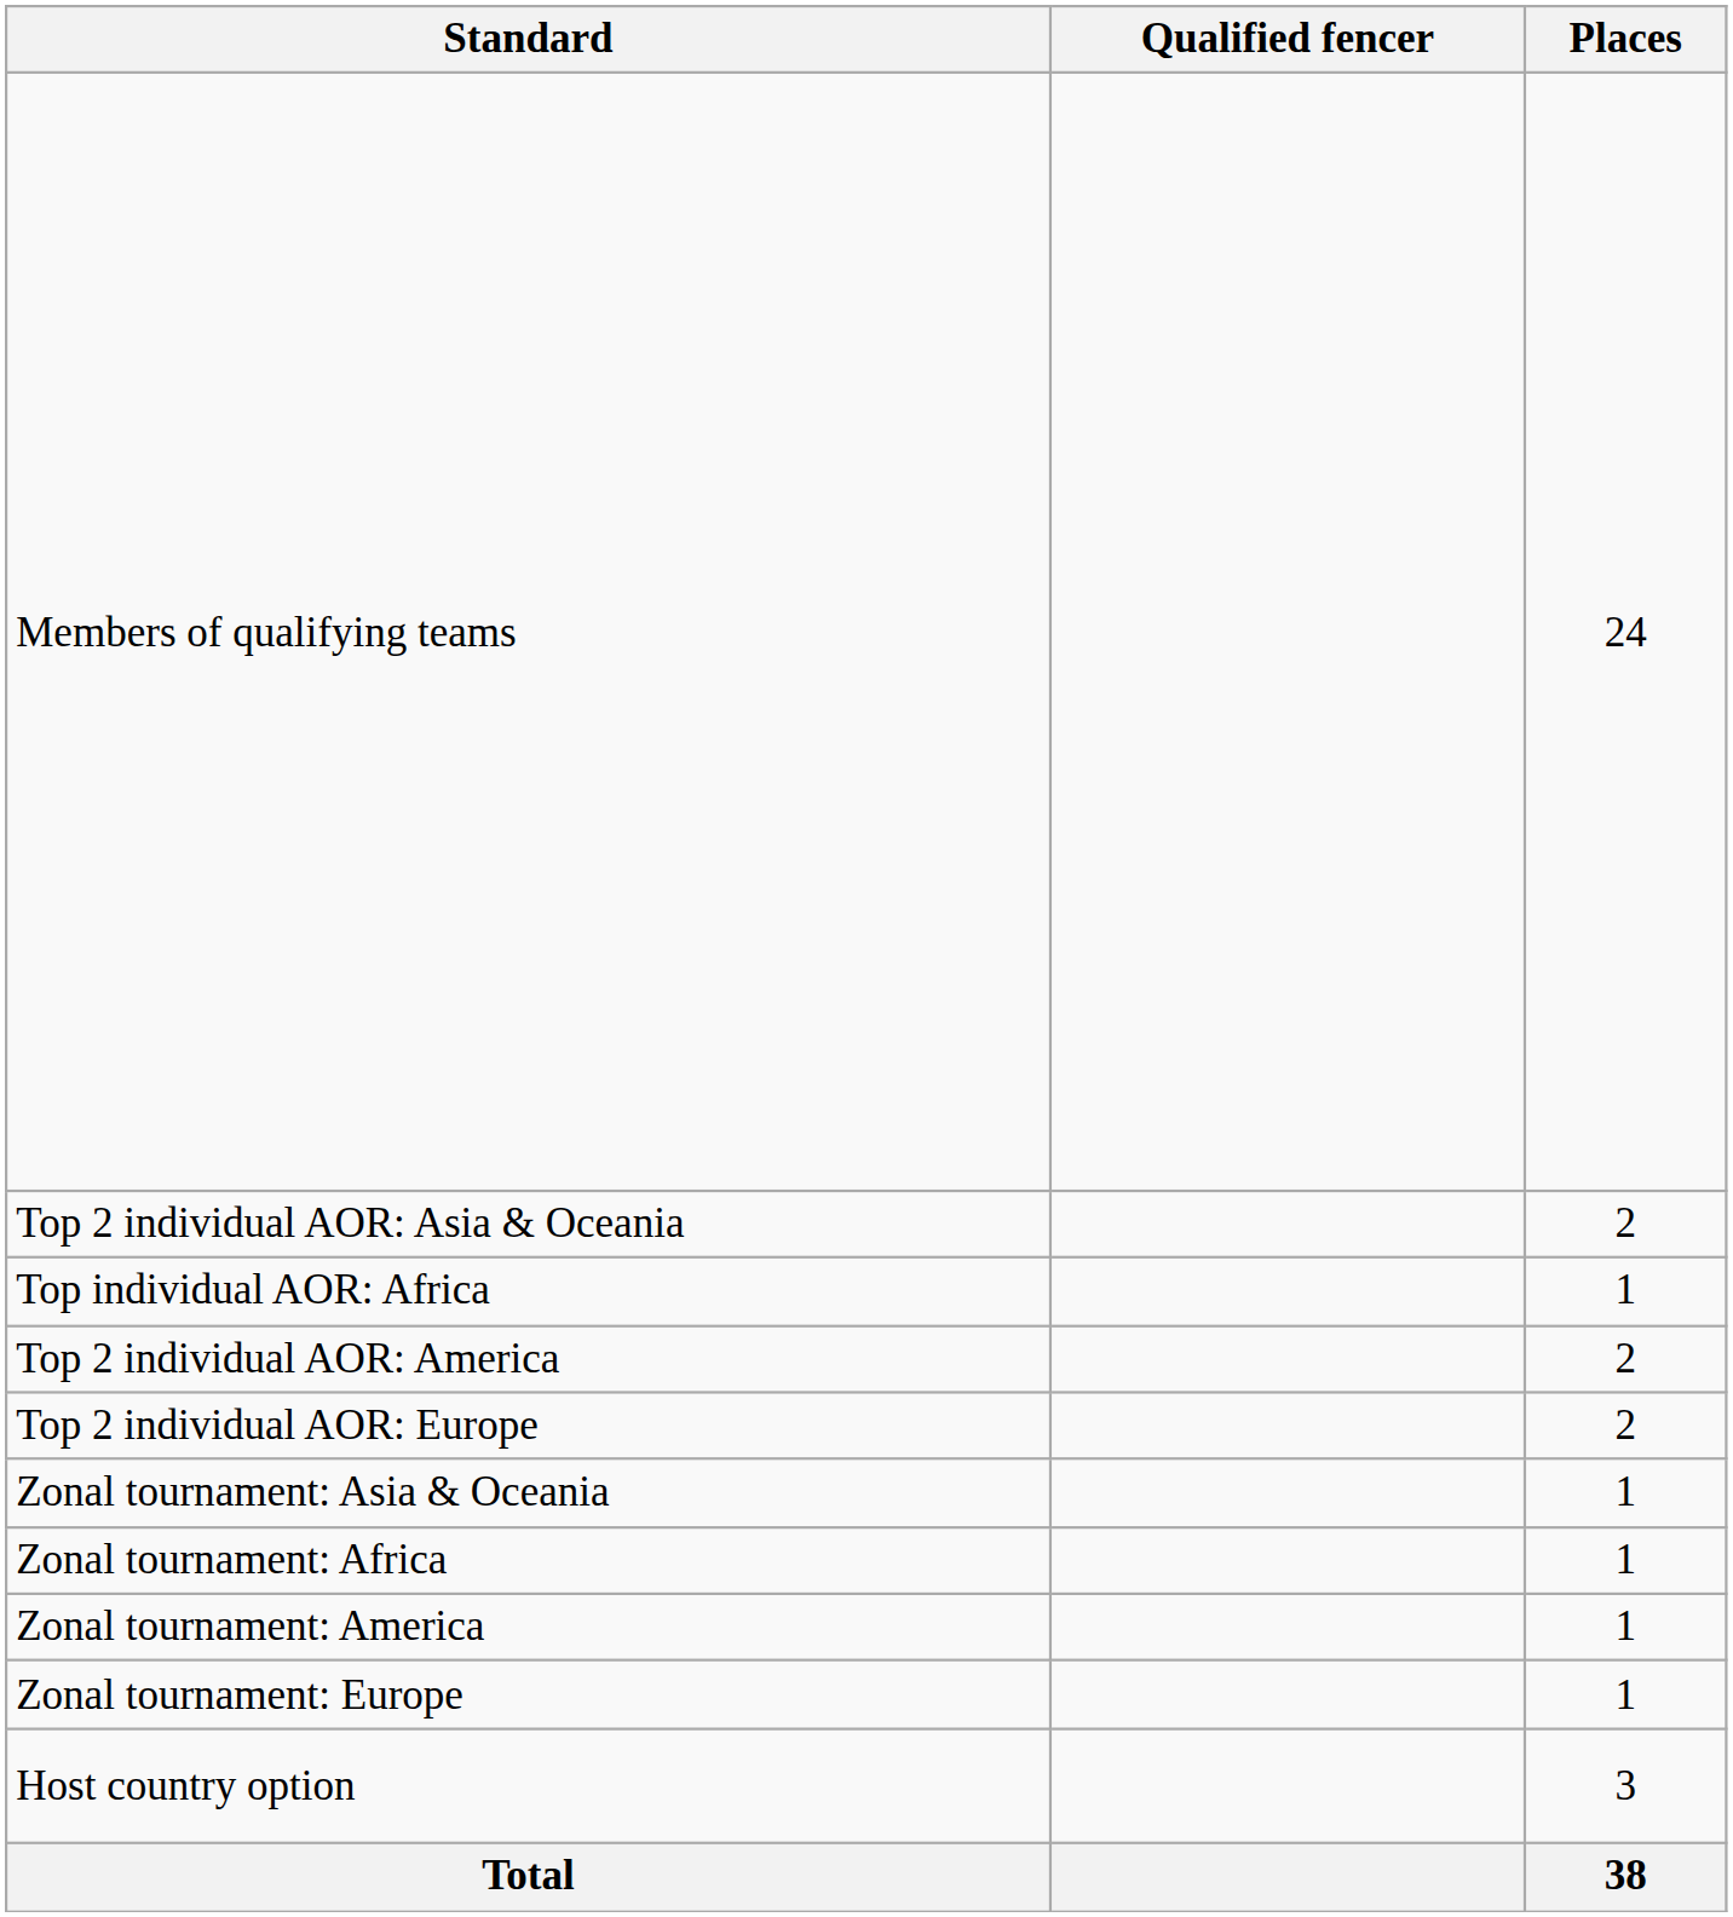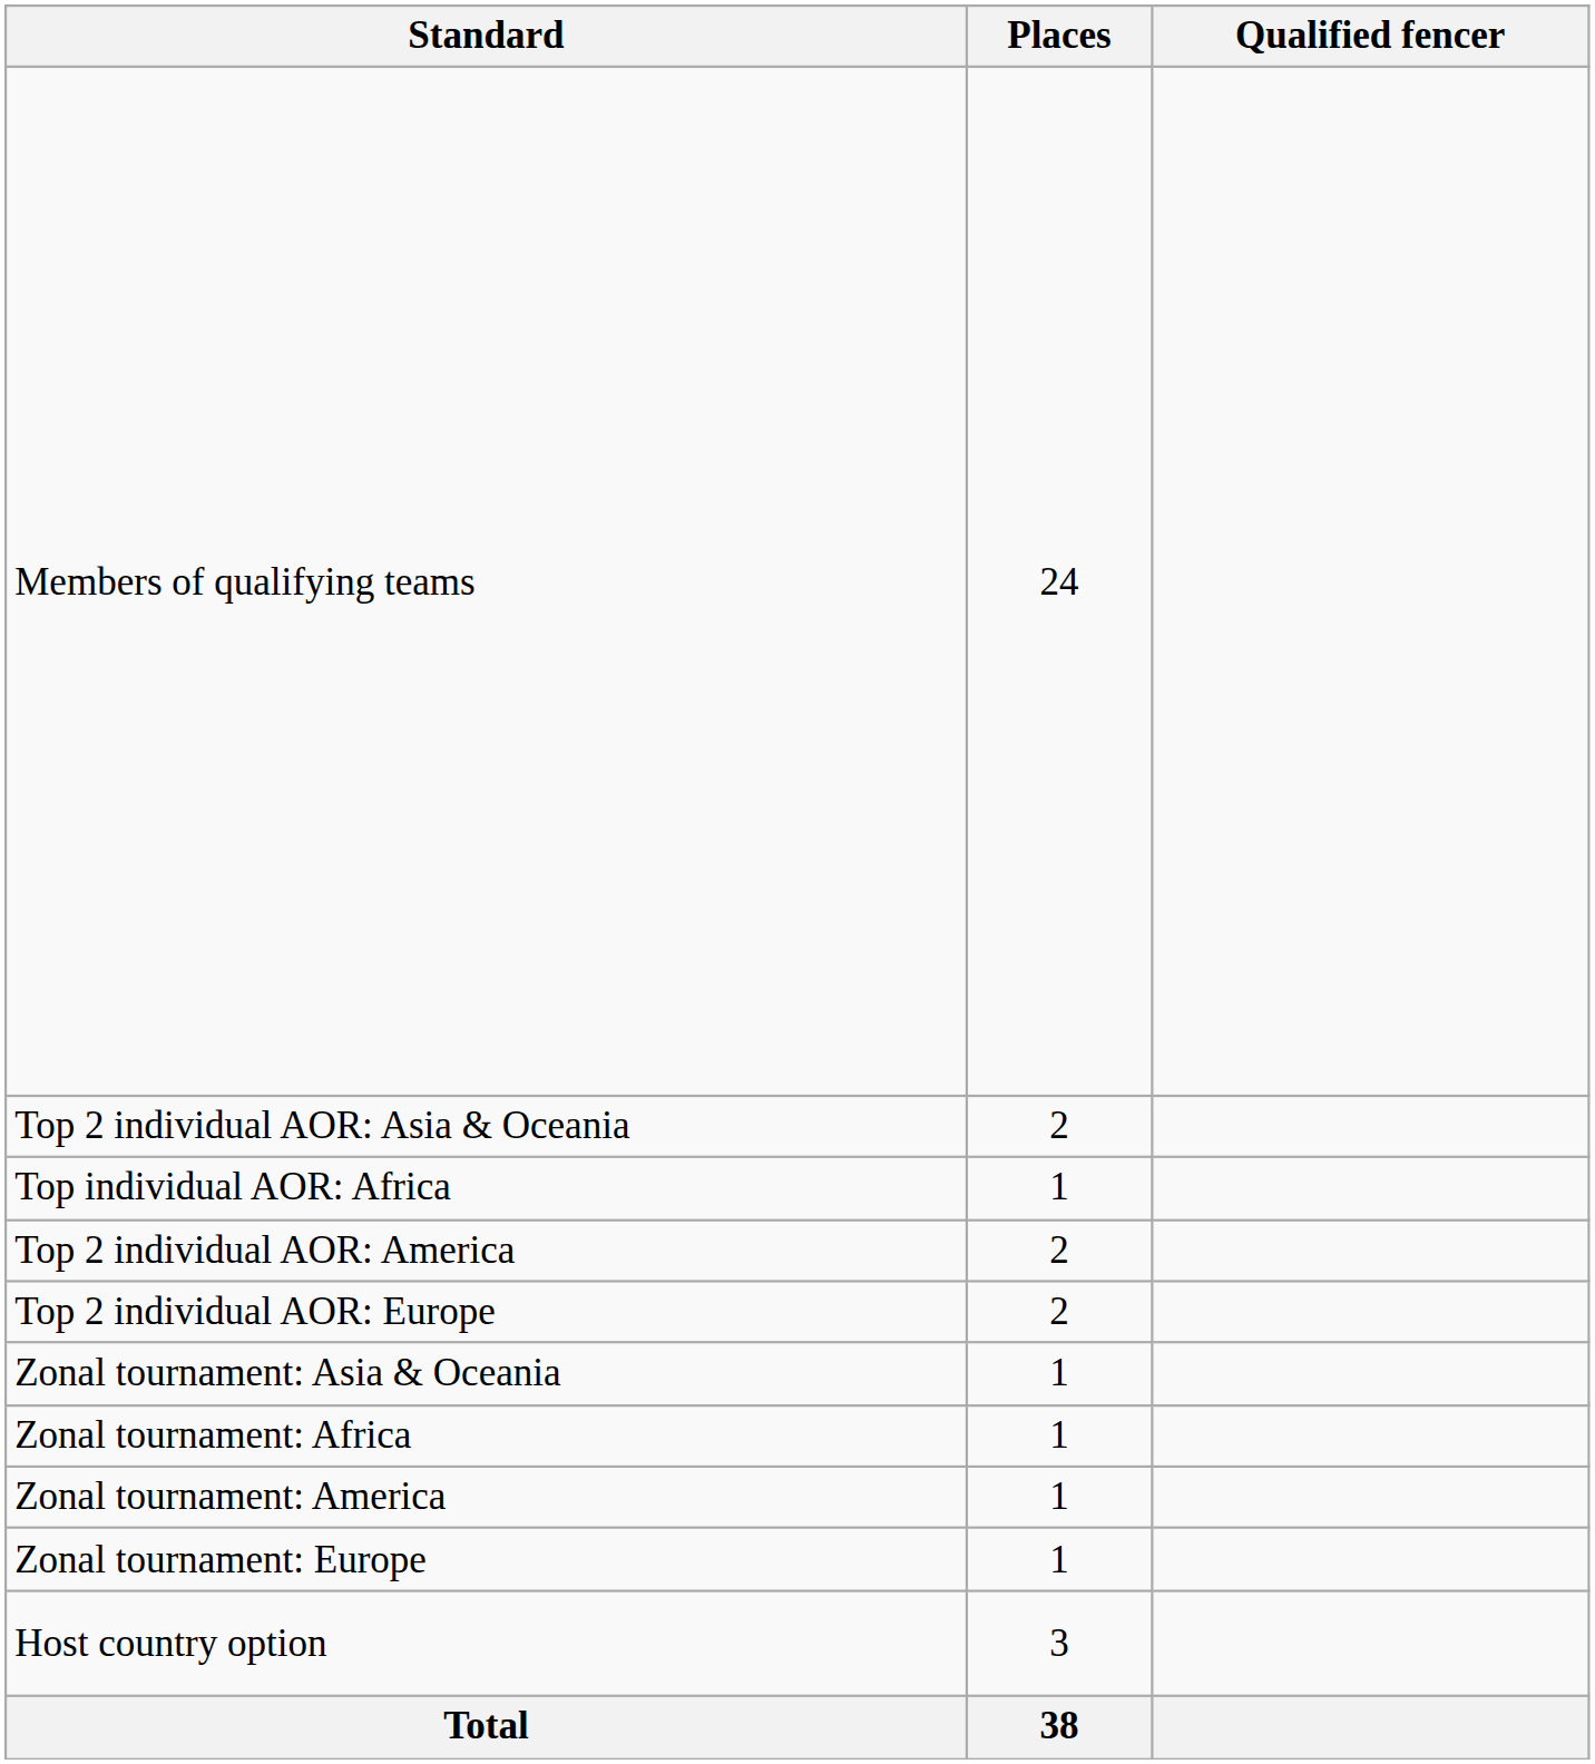columns swapped: Places <-> Qualified fencer
